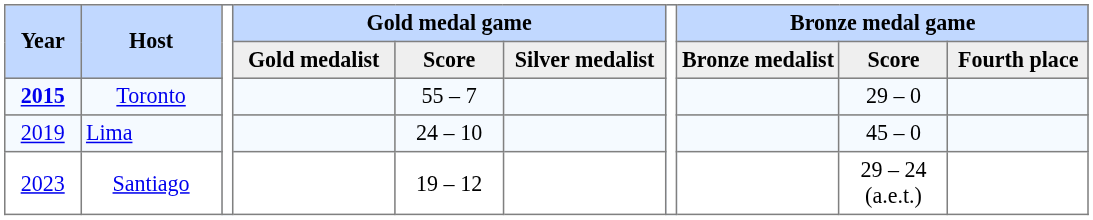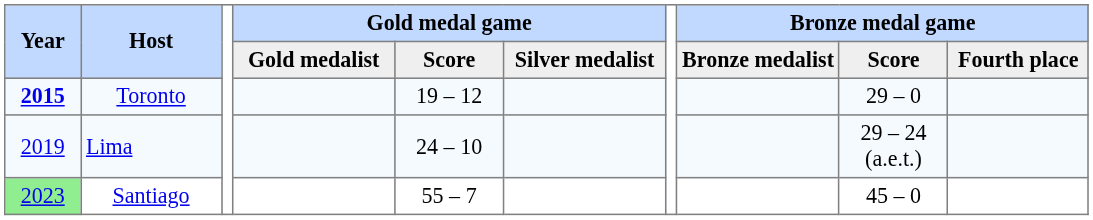Toronto | Gold medal game / Score: 55 – 7 -> 19 – 12
Lima | Bronze medal game / Score: 45 – 0 -> 29 – 24 (a.e.t.)
Santiago | Year: no background -> lightgreen background
Santiago | Gold medal game / Score: 19 – 12 -> 55 – 7
Santiago | Bronze medal game / Score: 29 – 24 (a.e.t.) -> 45 – 0
